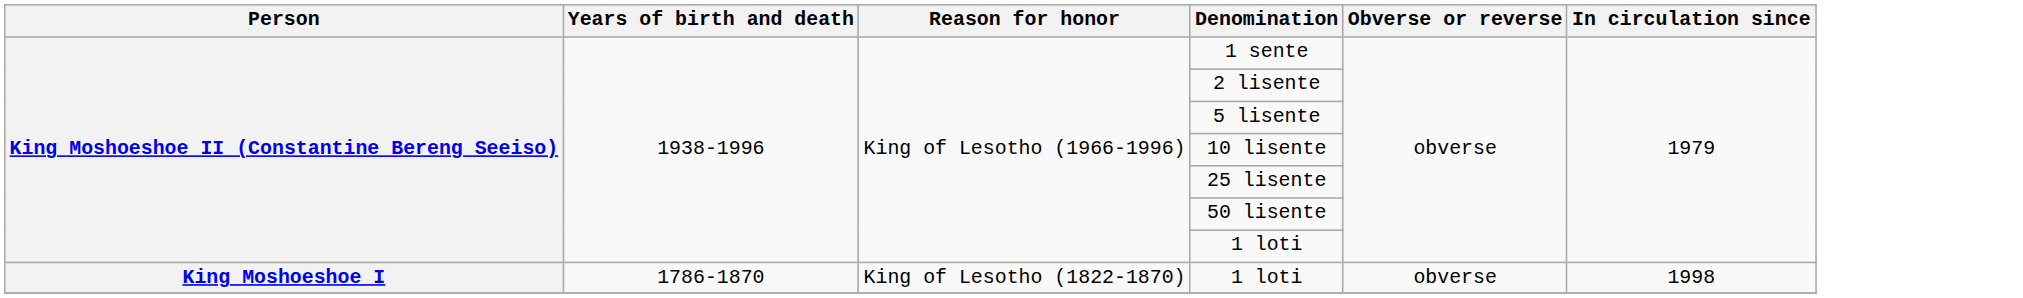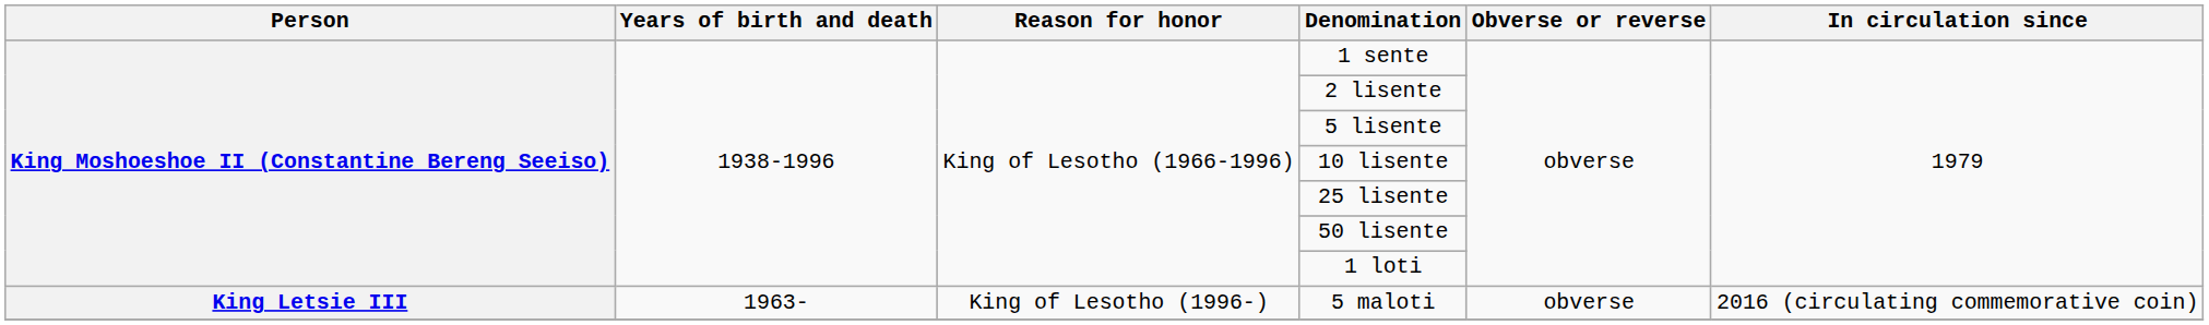- row: King Moshoeshoe I | 1786-1870 | King of Lesotho (1822-1870) | 1 loti | obverse | 1998
+ row: King Letsie III | 1963- | King of Lesotho (1996-) | 5 maloti | obverse | 2016 (circulating commemorative coin)
